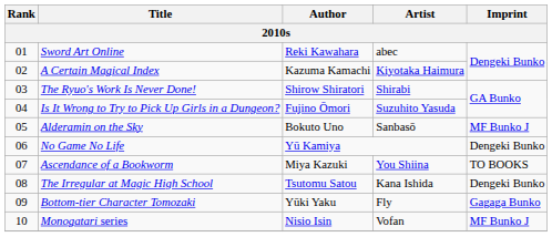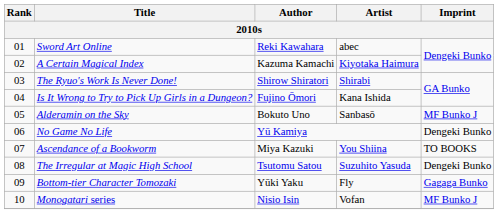Is It Wrong to Try to Pick Up Girls in a Dungeon? | Artist: Suzuhito Yasuda -> Kana Ishida
The Irregular at Magic High School | Artist: Kana Ishida -> Suzuhito Yasuda
